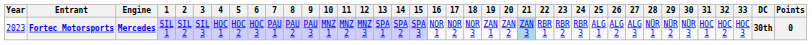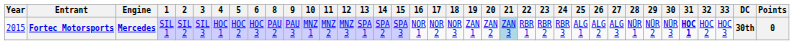- column: 7 | PAU 1
Fortec Motorsports | Year: 2023 -> 2015
Fortec Motorsports | 31: normal -> bold
